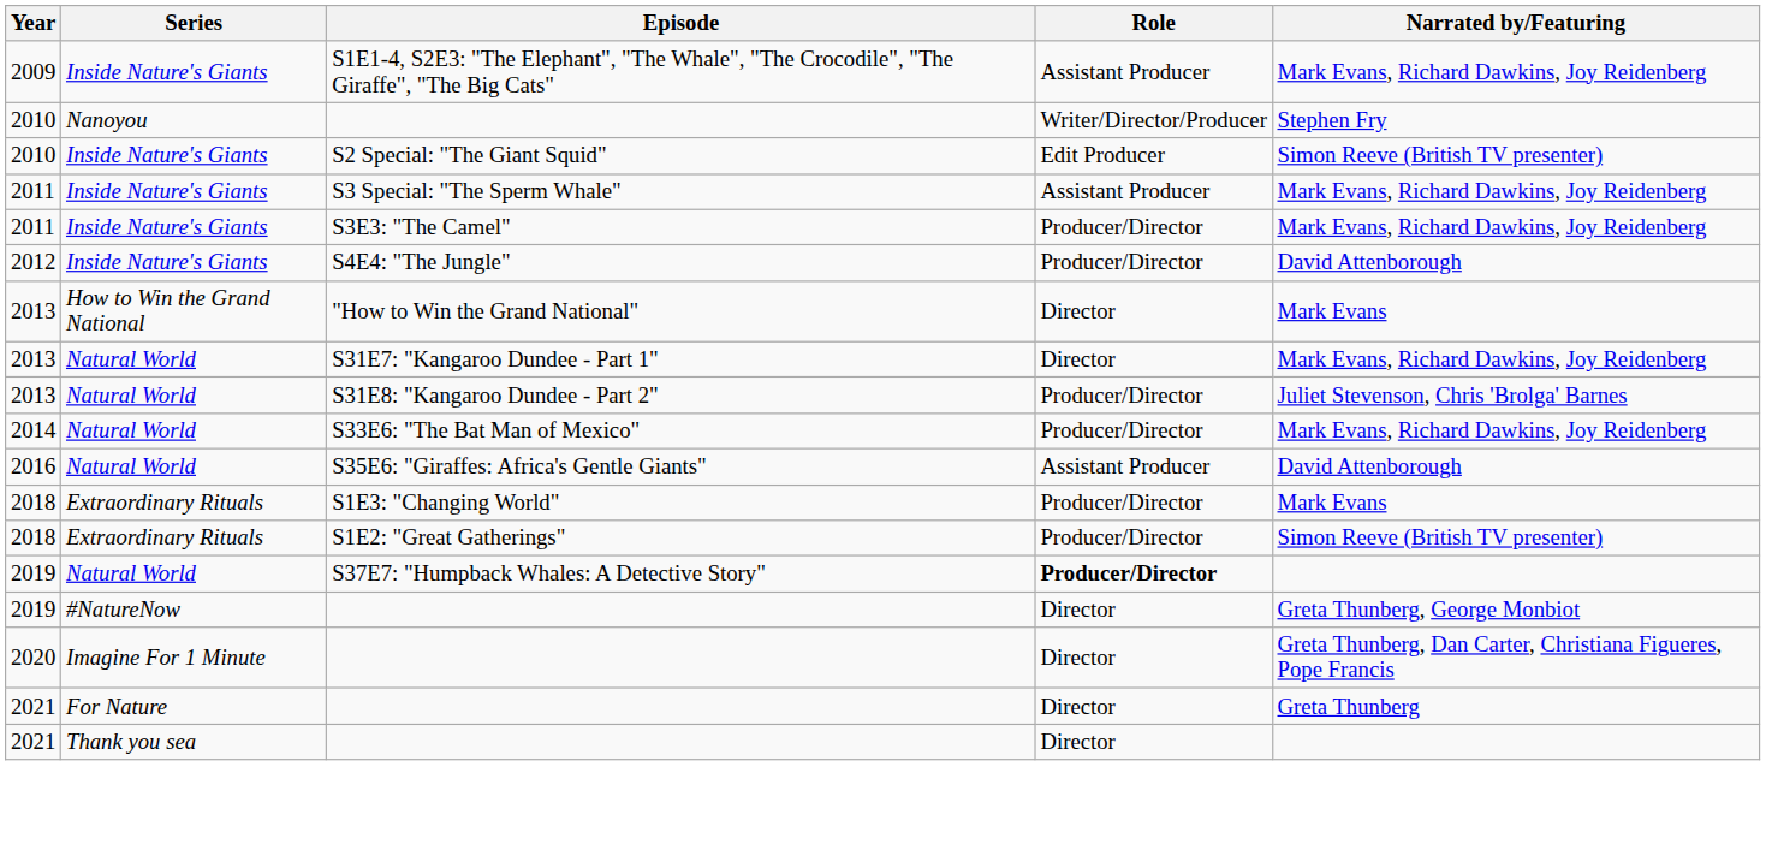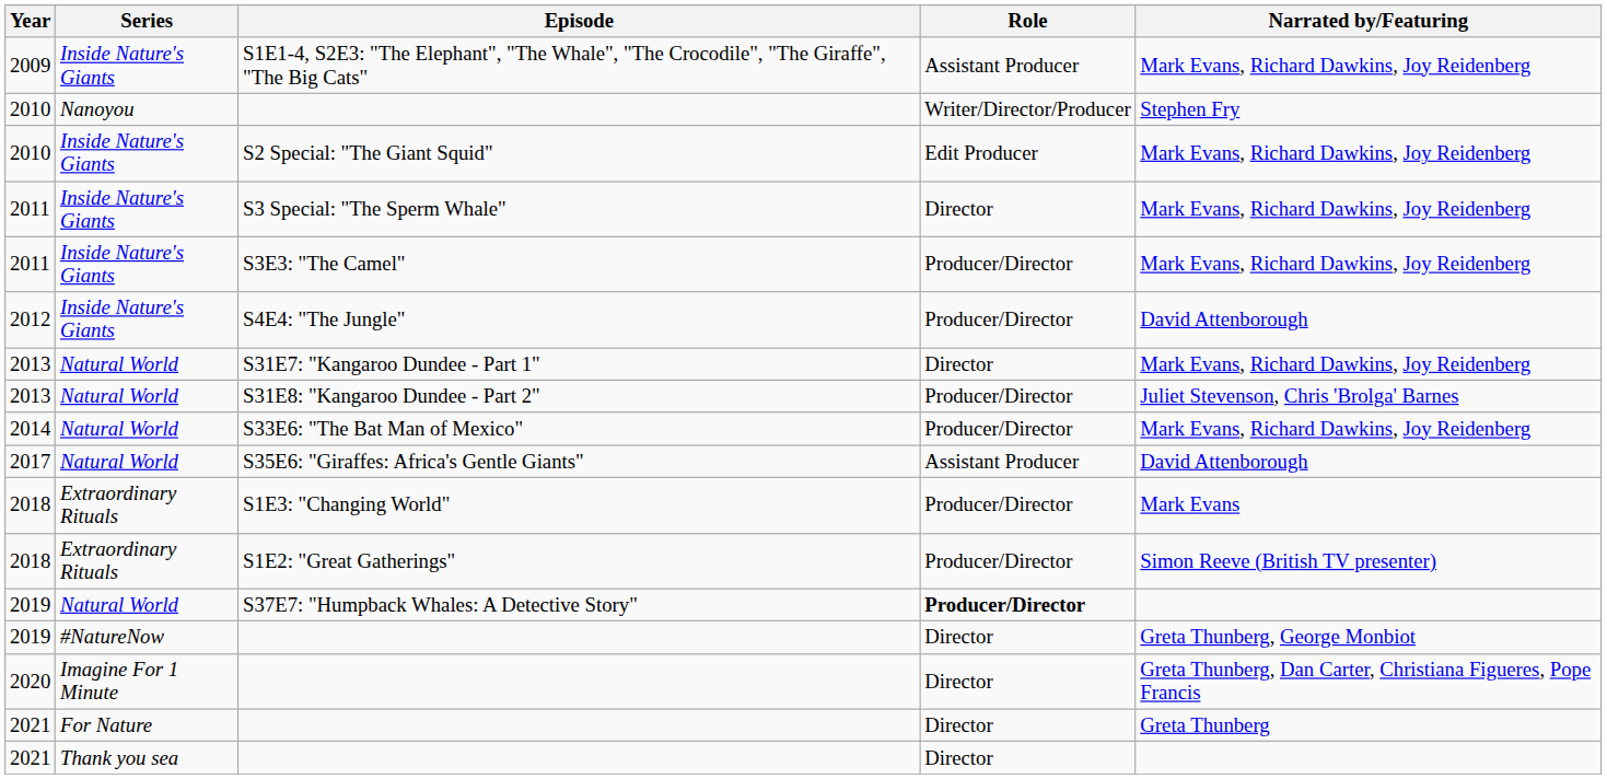S2 Special: "The Giant Squid" | Narrated by/Featuring: Simon Reeve (British TV presenter) -> Mark Evans, Richard Dawkins, Joy Reidenberg
S3 Special: "The Sperm Whale" | Role: Assistant Producer -> Director
- row: 2013 | How to Win the Grand National | "How to Win the Grand National" | Director | Mark Evans
S35E6: "Giraffes: Africa's Gentle Giants" | Year: 2016 -> 2017
